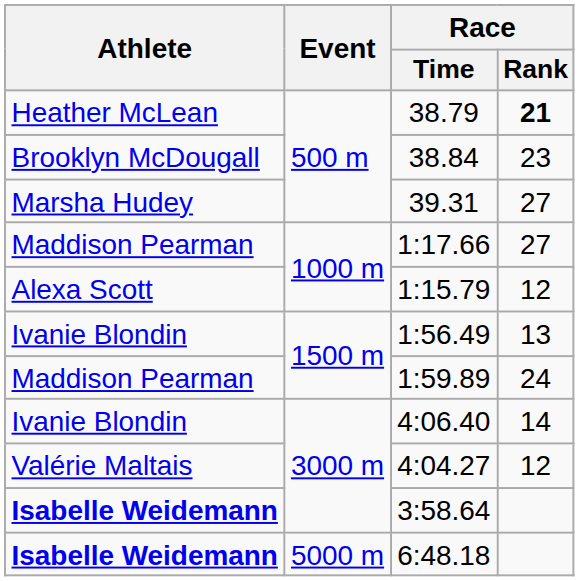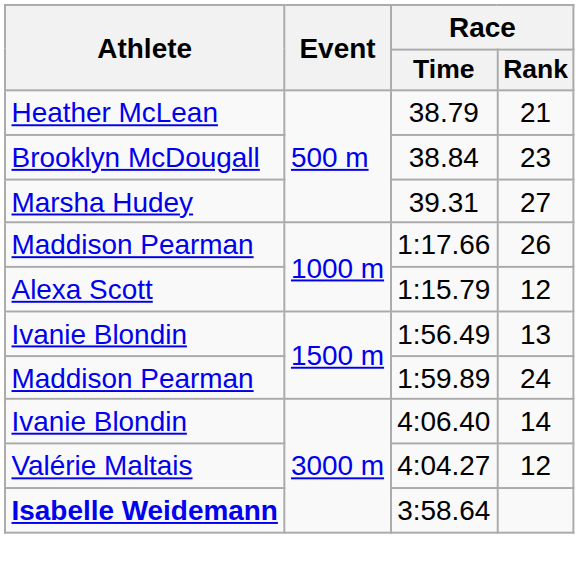38.79 | Race / Rank: bold -> normal
1:17.66 | Race / Rank: 27 -> 26
- row: Isabelle Weidemann | 5000 m | 6:48.18
